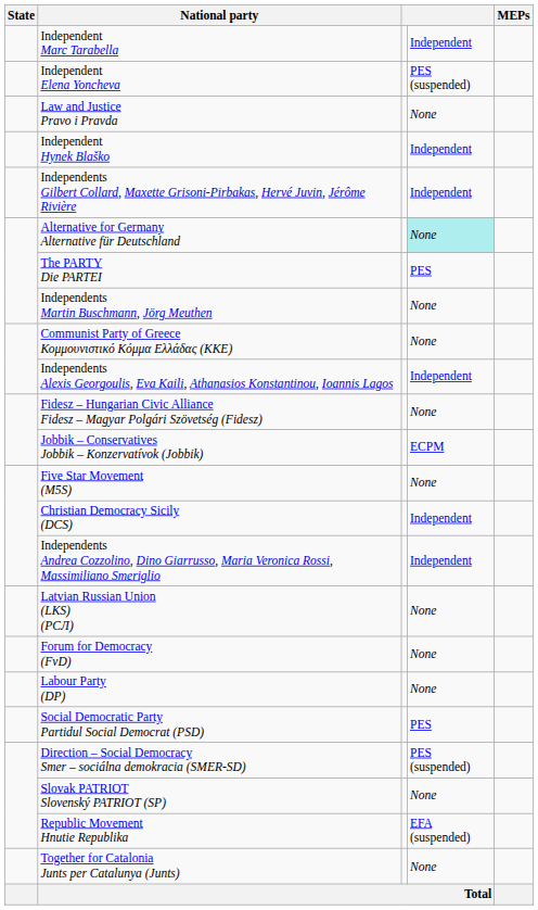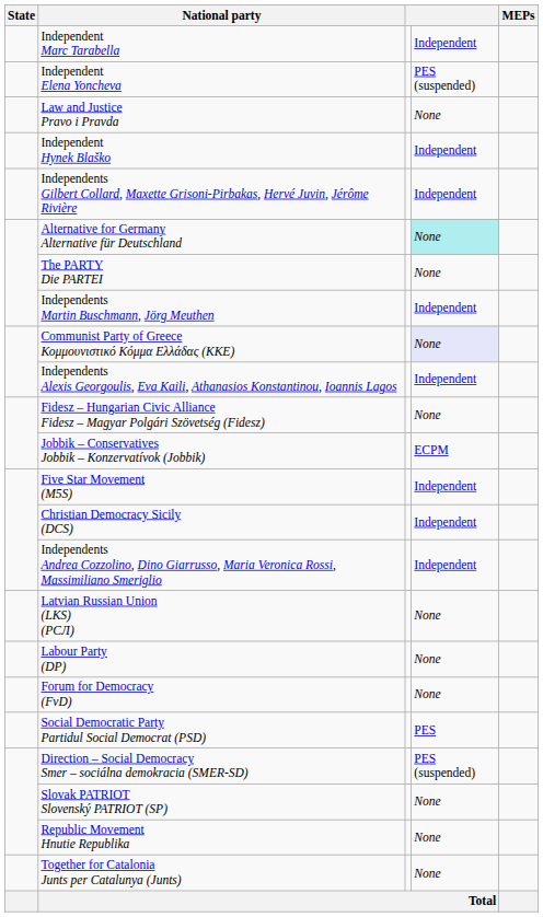The PARTY Die PARTEI | column 4: PES -> None
Independents Martin Buschmann, Jörg Meuthen | column 4: None -> Independent
Communist Party of Greece Κομμουνιστικό Κόμμα Ελλάδας (ΚΚΕ) | column 4: no background -> lavender background
Five Star Movement (M5S) | column 4: None -> Independent
rows swapped: Labour Party (DP) <-> Forum for Democracy (FvD)
Republic Movement Hnutie Republika | column 4: EFA (suspended) -> None
